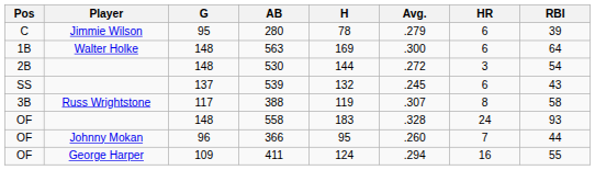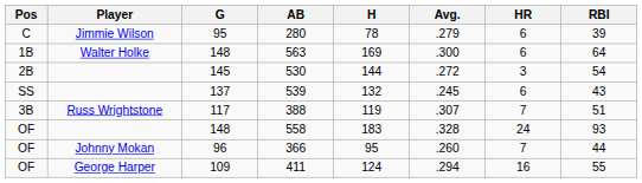530 | G: 148 -> 145
388 | HR: 8 -> 7
388 | RBI: 58 -> 51
